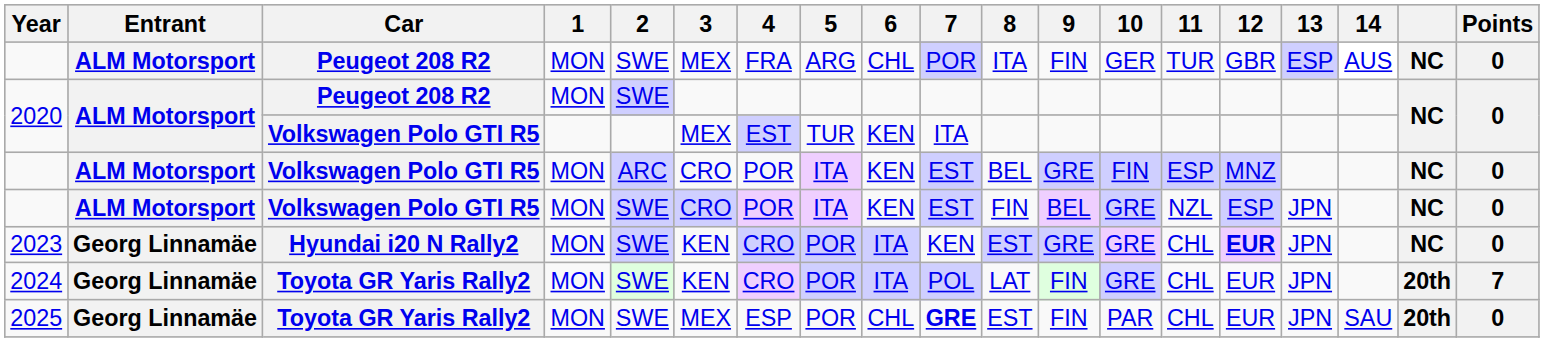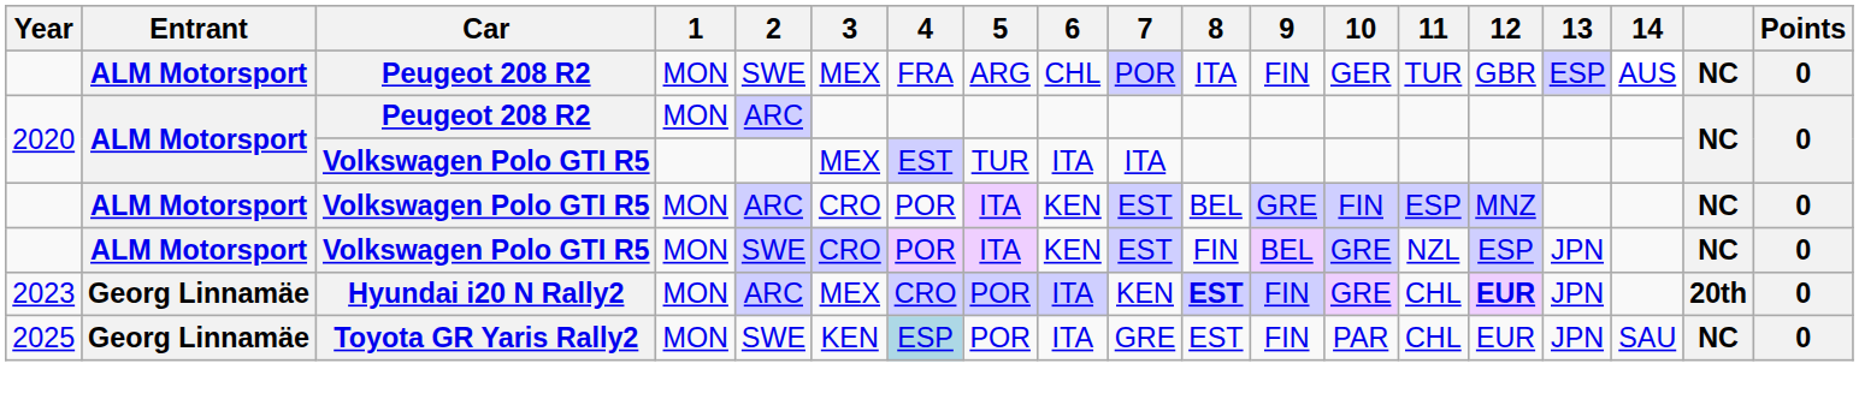2020 / Peugeot 208 R2 | 2: SWE -> ARC
2020 / Volkswagen Polo GTI R5 | 6: KEN -> ITA
2023 | 2: SWE -> ARC
2023 | 3: KEN -> MEX
2023 | 8: normal -> bold
2023 | 9: GRE -> FIN
2023 | column 18: NC -> 20th
- row: 2024 | Georg Linnamäe | Toyota GR Yaris Rally2 | MON | SWE | KEN | CRO | POR | ITA | POL | LAT | FIN | GRE | CHL | EUR | JPN | 20th | 7
2025 | 3: MEX -> KEN
2025 | 4: no background -> lightblue background
2025 | 6: CHL -> ITA
2025 | 7: bold -> normal
2025 | column 18: 20th -> NC
